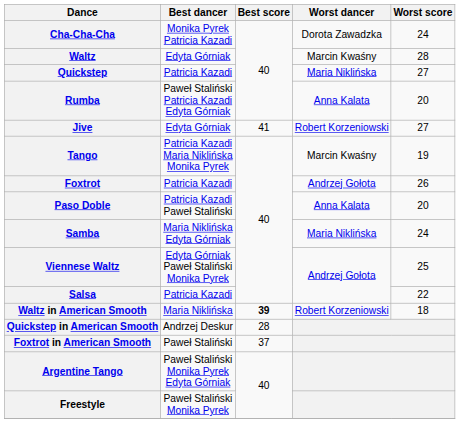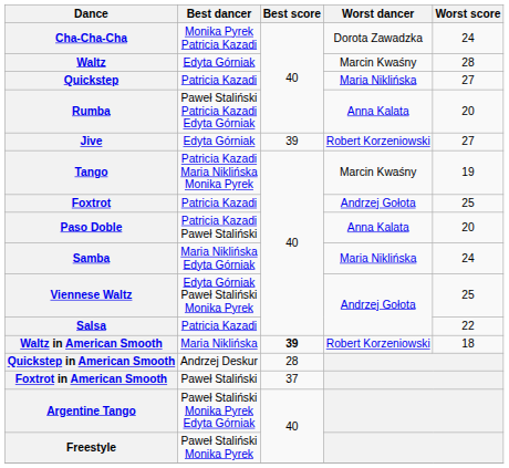Jive | Best score: 41 -> 39
Foxtrot | Worst score: 26 -> 25
